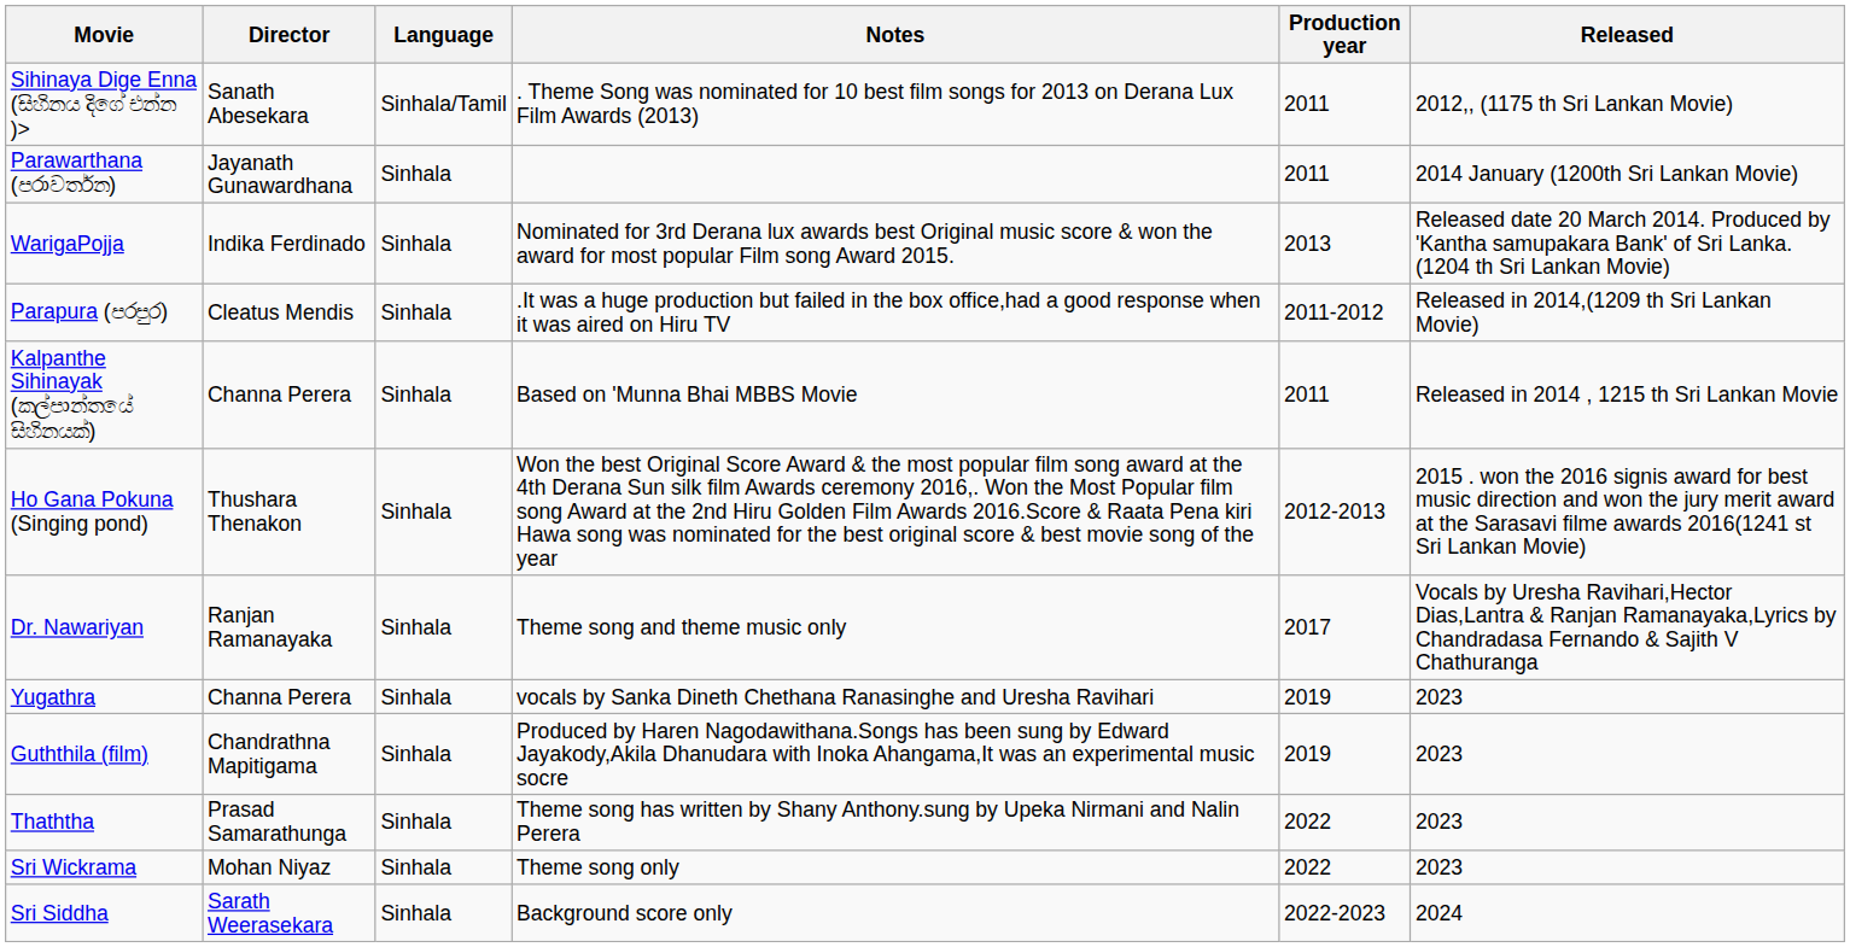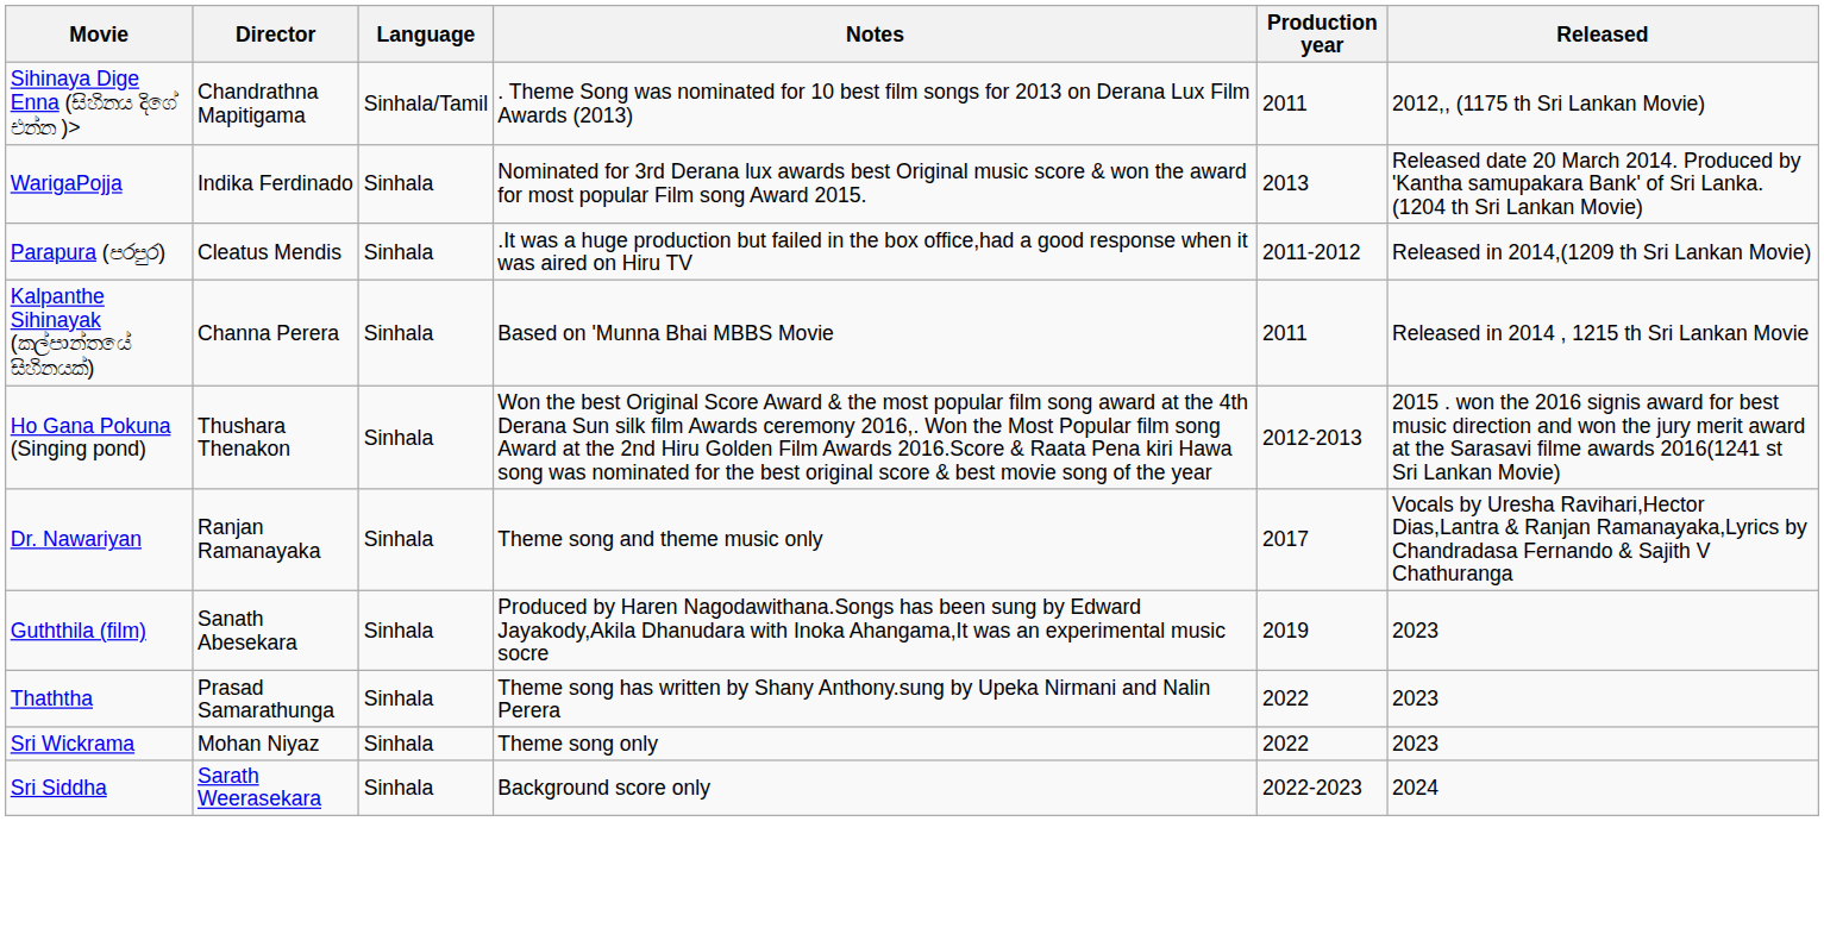Sihinaya Dige Enna (සිහිනය දිගේ එන්න )> | Director: Sanath Abesekara -> Chandrathna Mapitigama
- row: Parawarthana (පරාවර්තන) | Jayanath Gunawardhana | Sinhala | 2011 | 2014 January (1200th Sri Lankan Movie)
- row: Yugathra | Channa Perera | Sinhala | vocals by Sanka Dineth Chethana Ranasinghe and Uresha Ravihari | 2019 | 2023
Guththila (film) | Director: Chandrathna Mapitigama -> Sanath Abesekara
